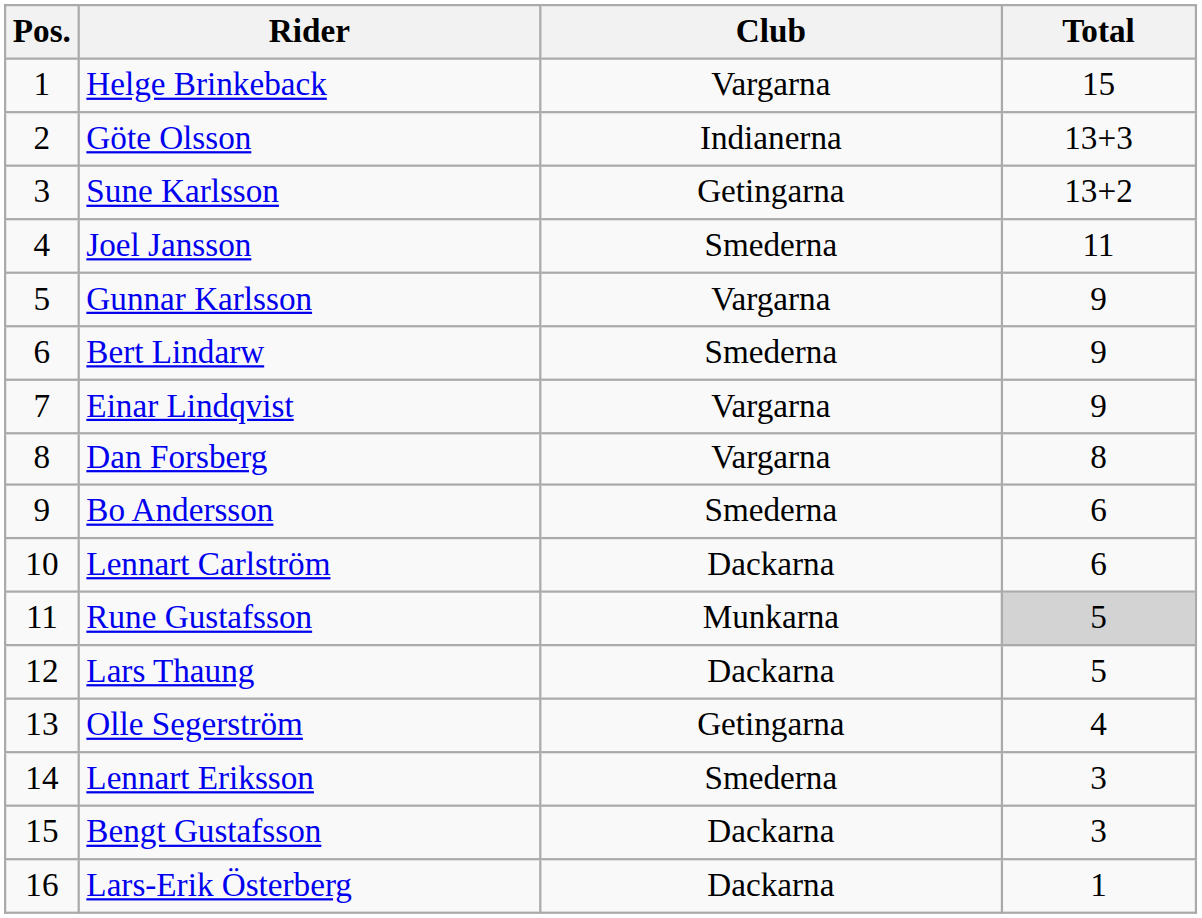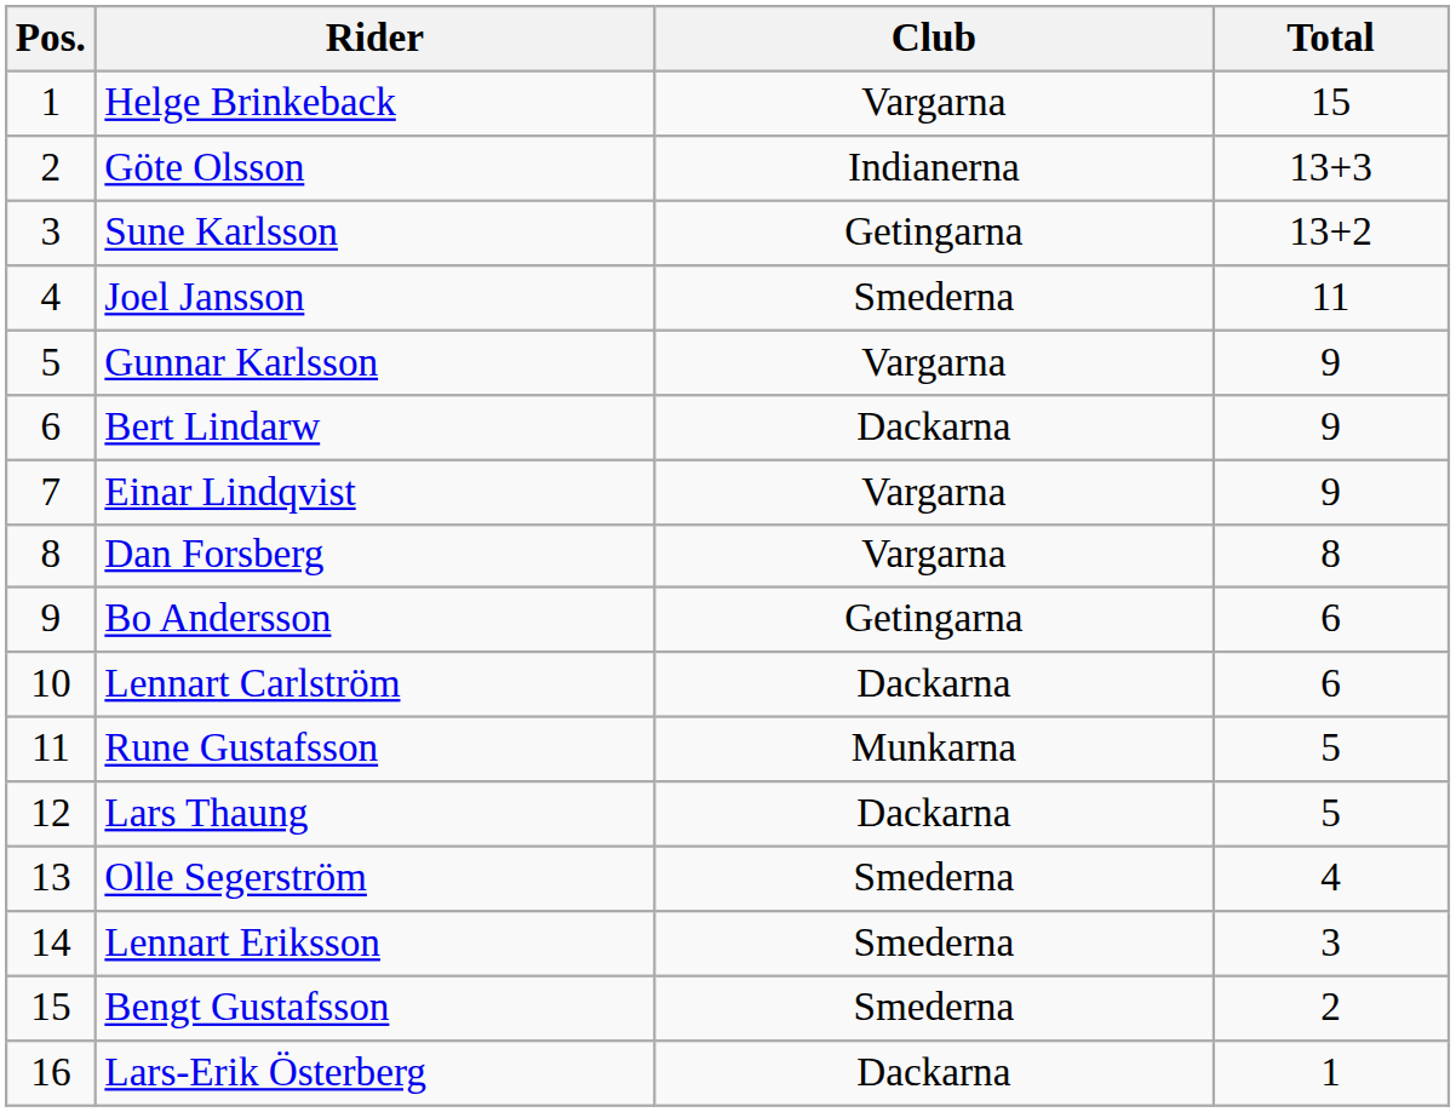Bert Lindarw | Club: Smederna -> Dackarna
Bo Andersson | Club: Smederna -> Getingarna
Rune Gustafsson | Total: lightgrey background -> no background
Olle Segerström | Club: Getingarna -> Smederna
Bengt Gustafsson | Club: Dackarna -> Smederna
Bengt Gustafsson | Total: 3 -> 2
